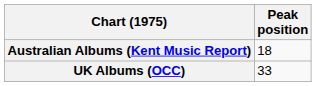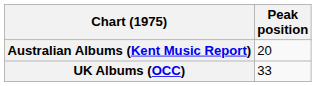Australian Albums (Kent Music Report) | Peak position: 18 -> 20
